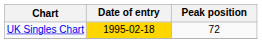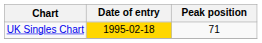UK Singles Chart | Peak position: 72 -> 71
